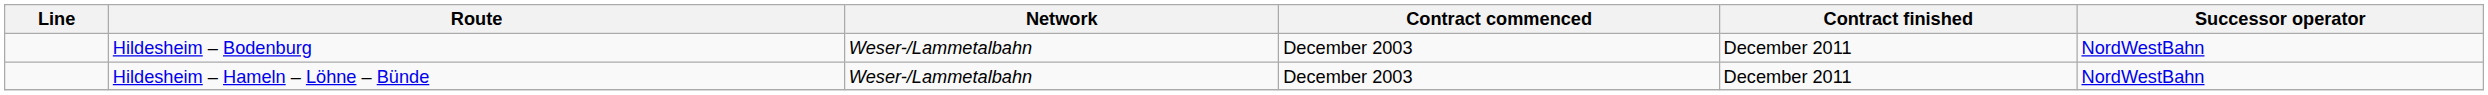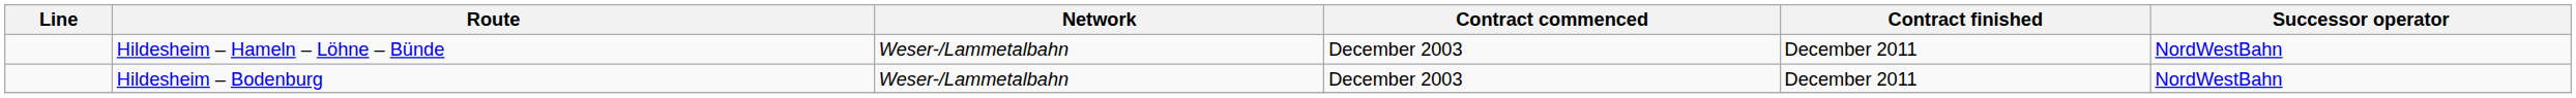rows swapped: Hildesheim – Hameln – Löhne – Bünde <-> Hildesheim – Bodenburg
